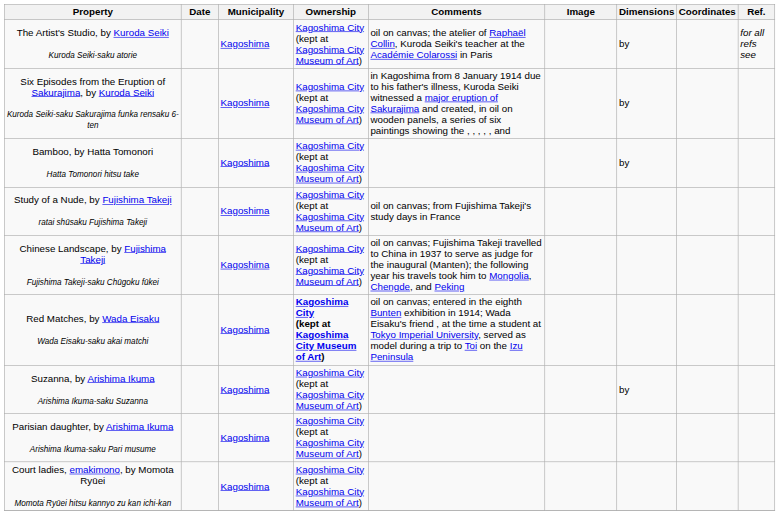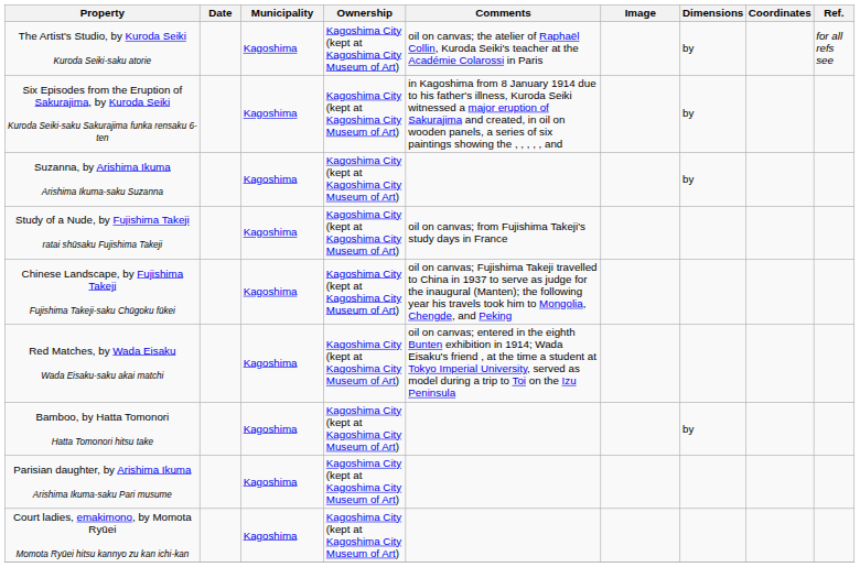rows swapped: Bamboo, by Hatta Tomonori Hatta Tomonori hitsu take <-> Suzanna, by Arishima Ikuma Arishima Ikuma-saku Suzanna
Red Matches, by Wada Eisaku Wada Eisaku-saku akai matchi | Ownership: bold -> normal
